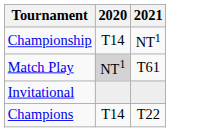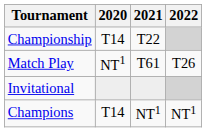+ column: 2022 | T26 | NT1
Championship | 2021: NT1 -> T22
Match Play | 2020: lightgrey background -> no background
Champions | 2021: T22 -> NT1
